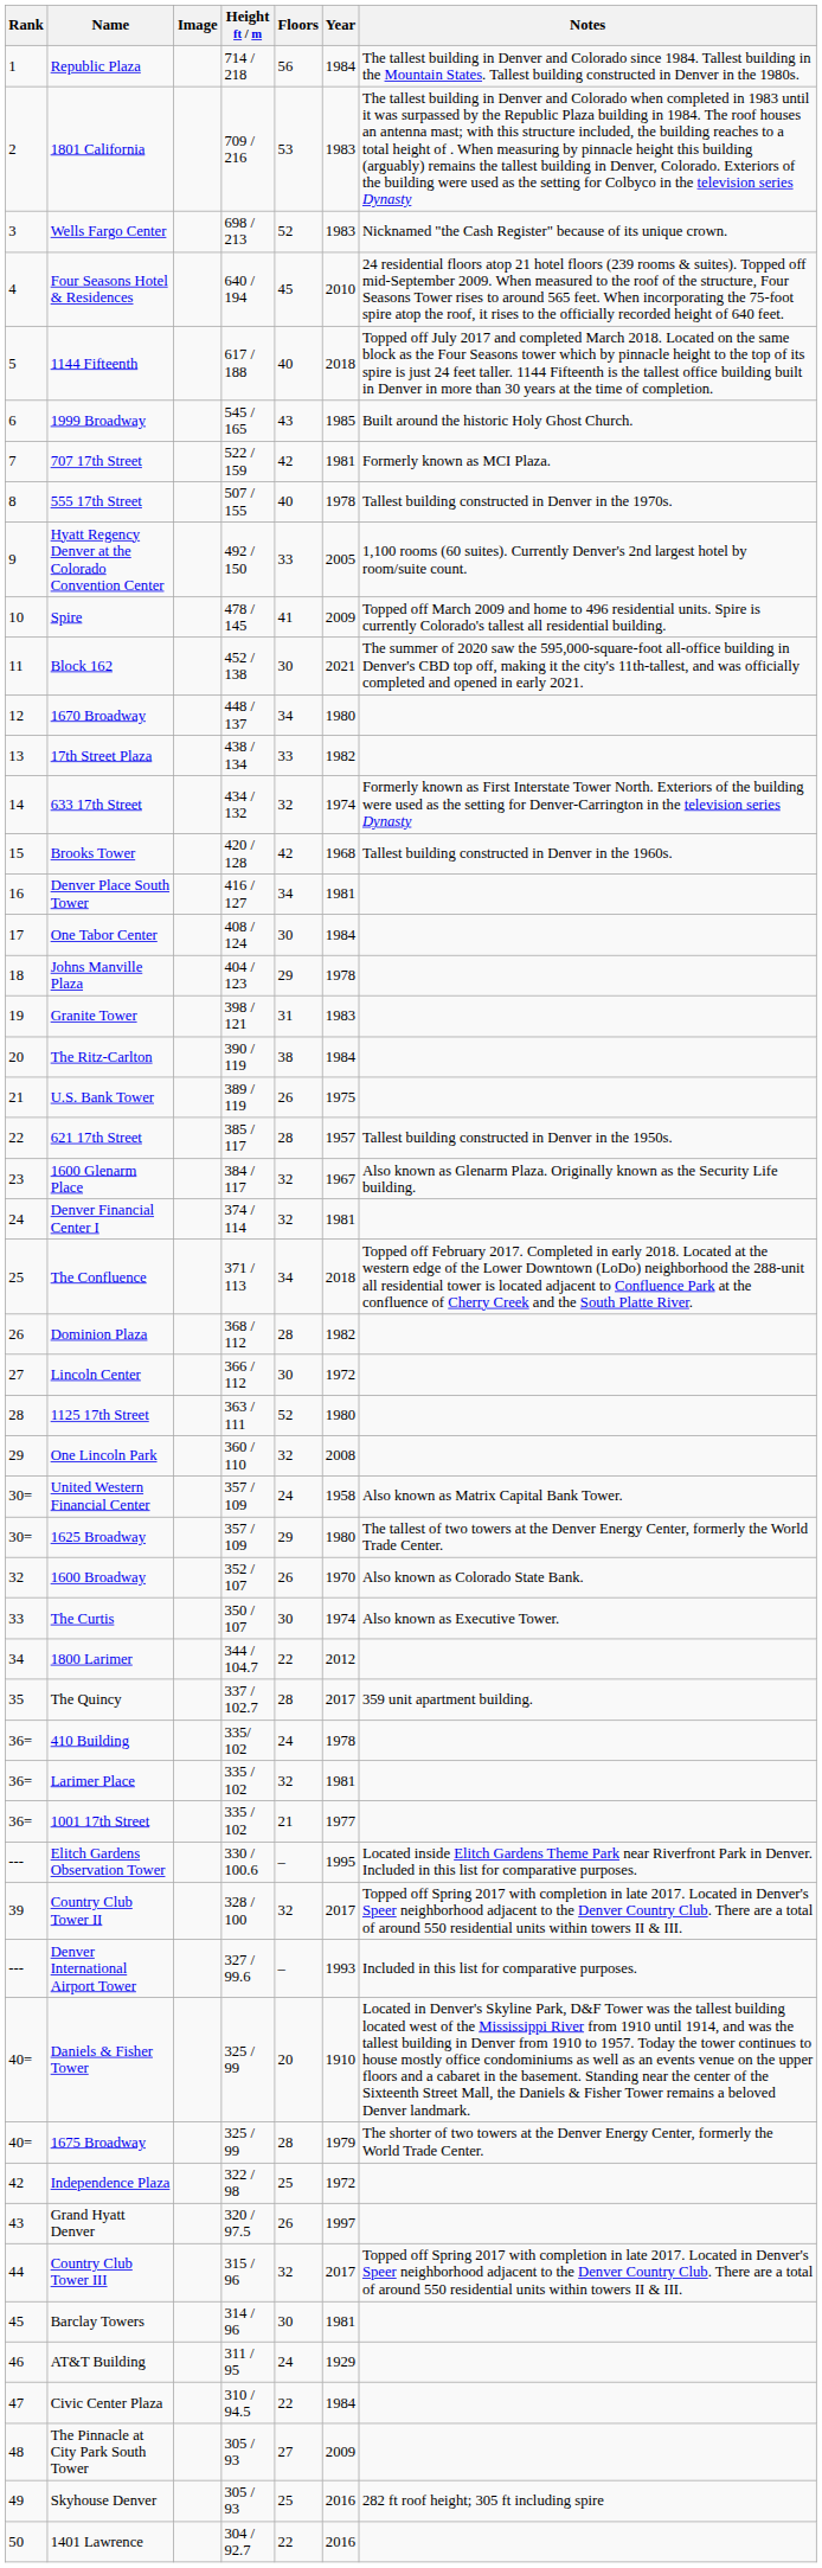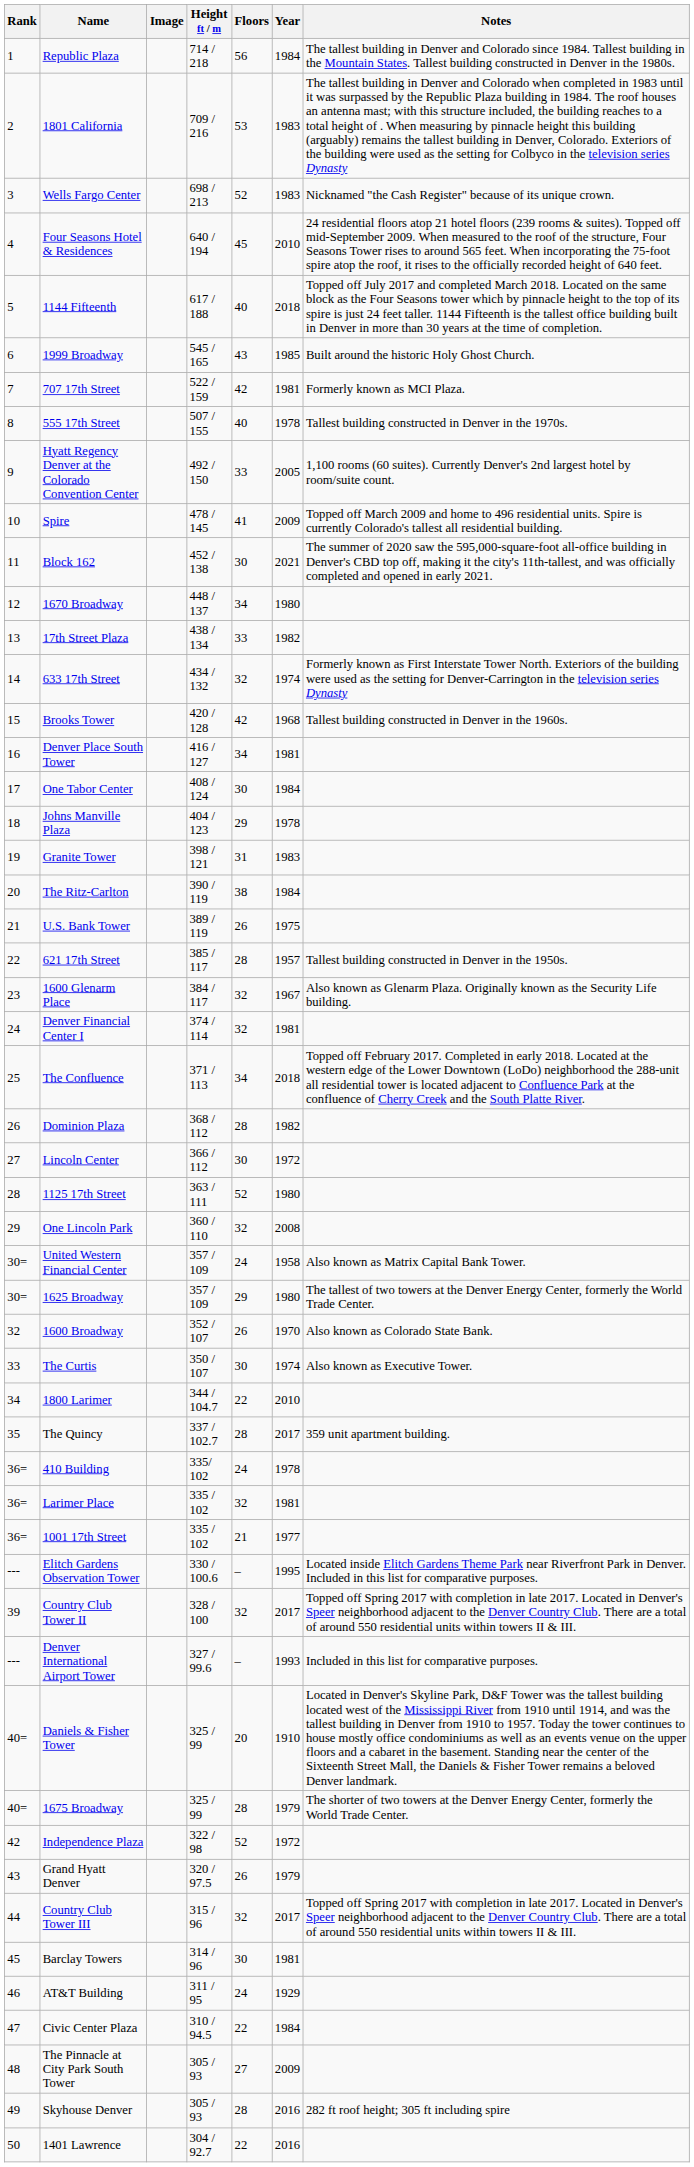1800 Larimer | Year: 2012 -> 2010
Independence Plaza | Floors: 25 -> 52
Grand Hyatt Denver | Year: 1997 -> 1979
Skyhouse Denver | Floors: 25 -> 28
